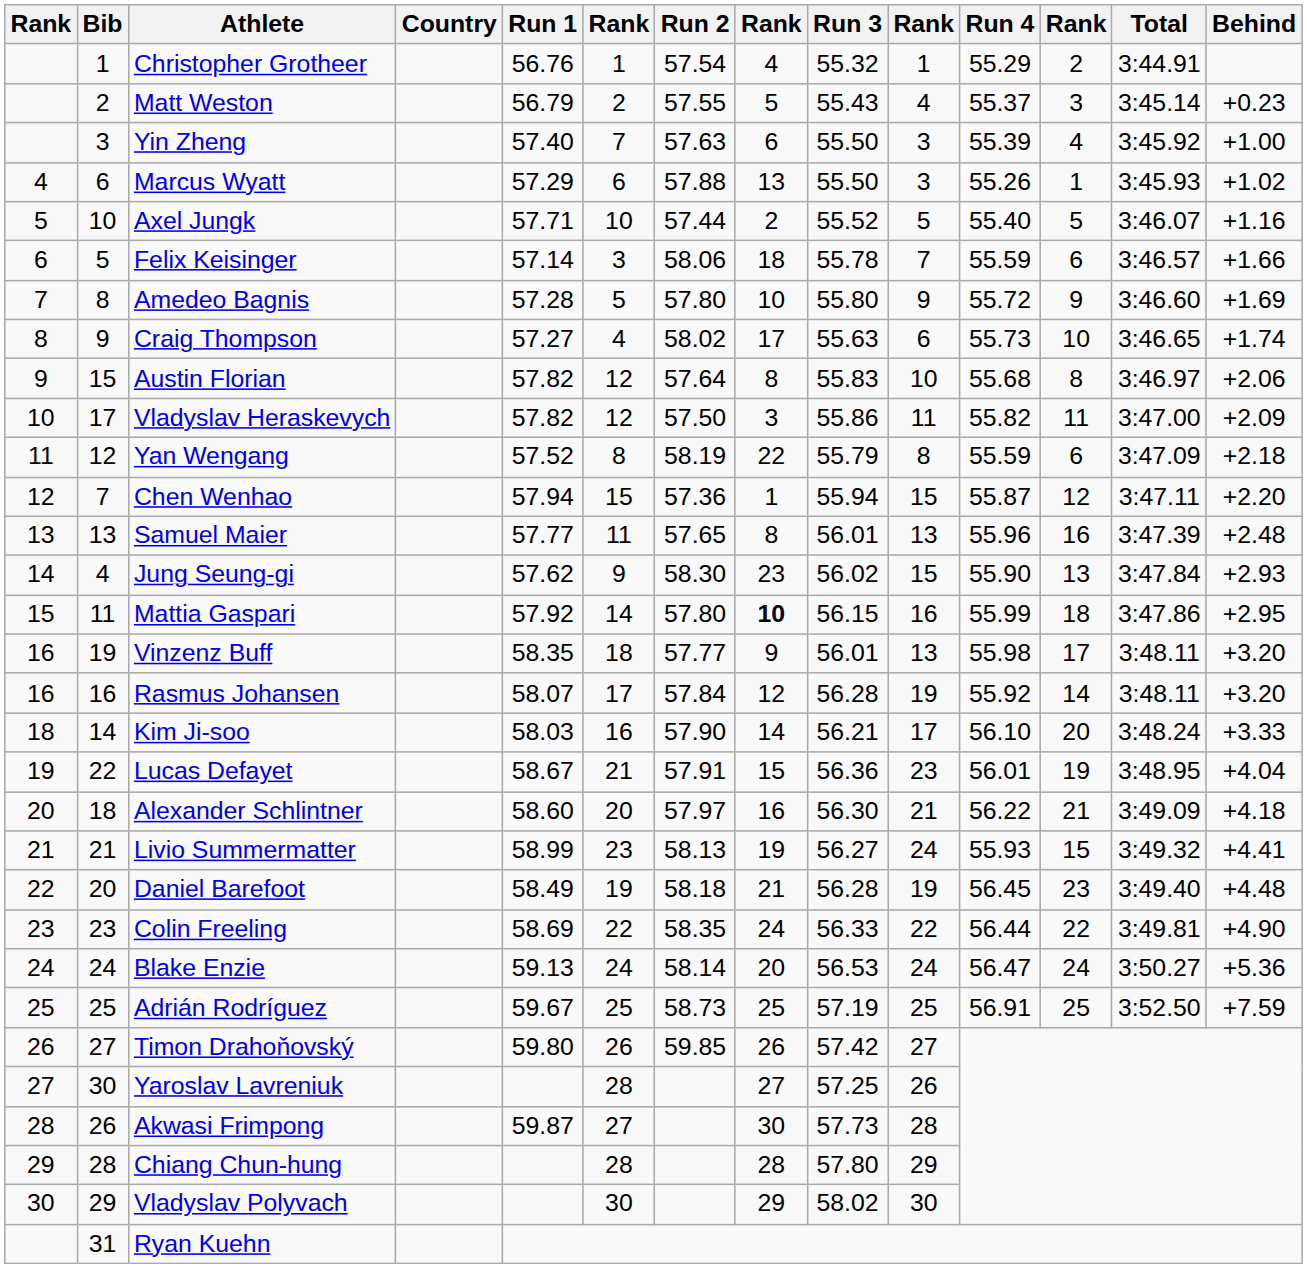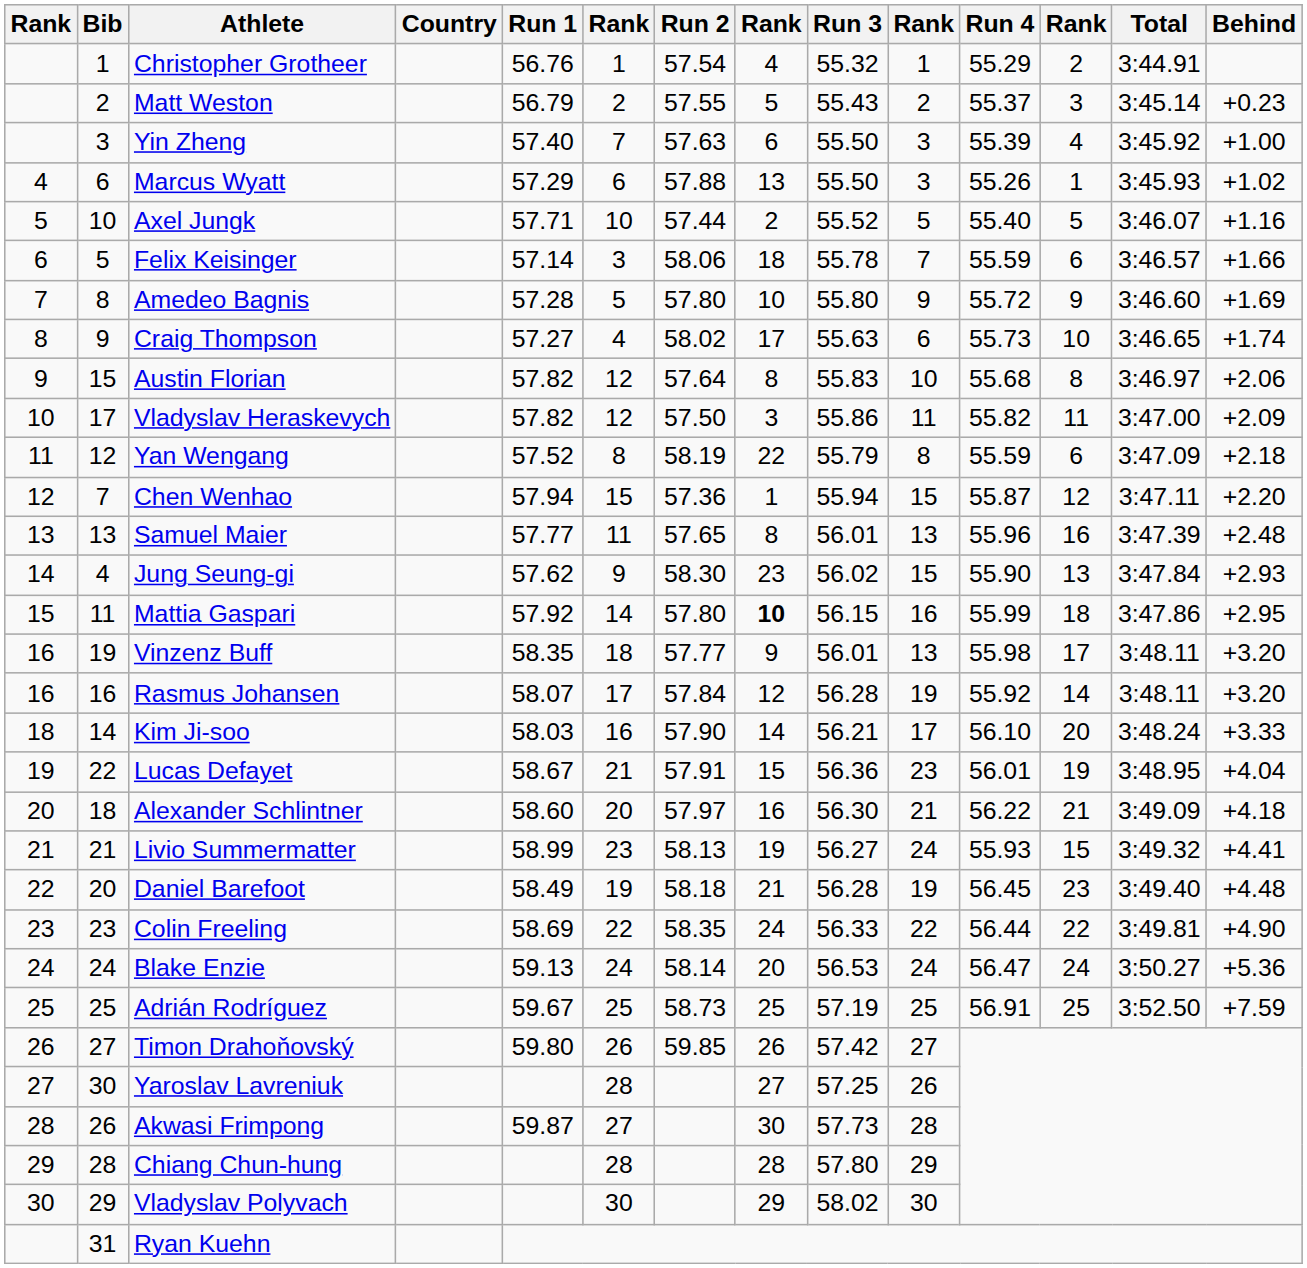Matt Weston | column 10: 4 -> 2
